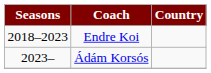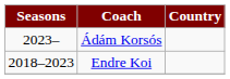rows swapped: Endre Koi <-> Ádám Korsós
